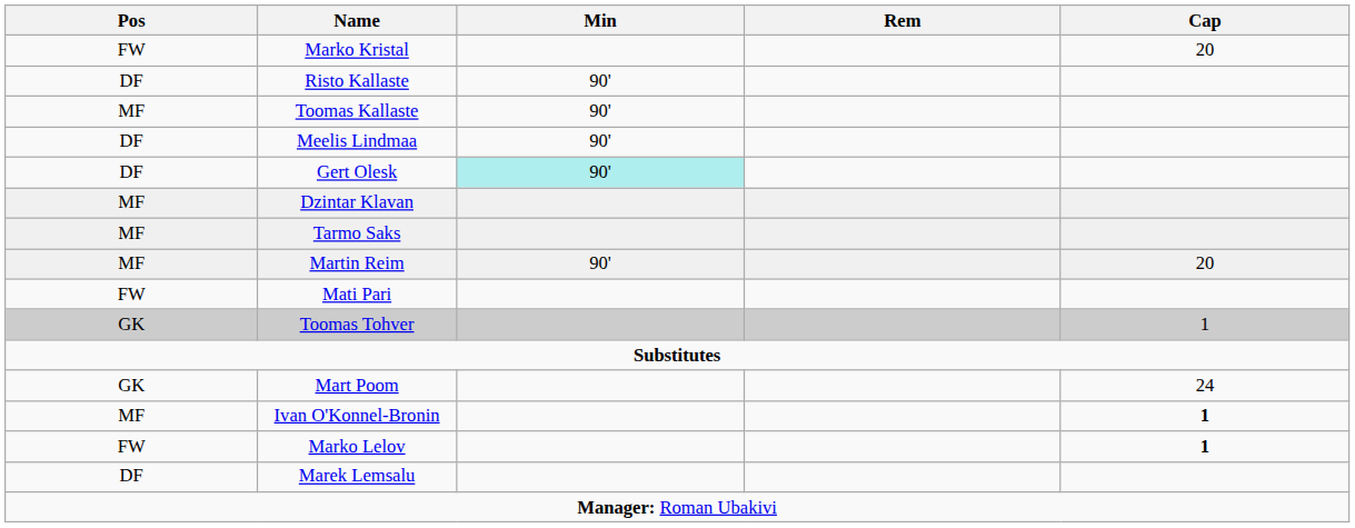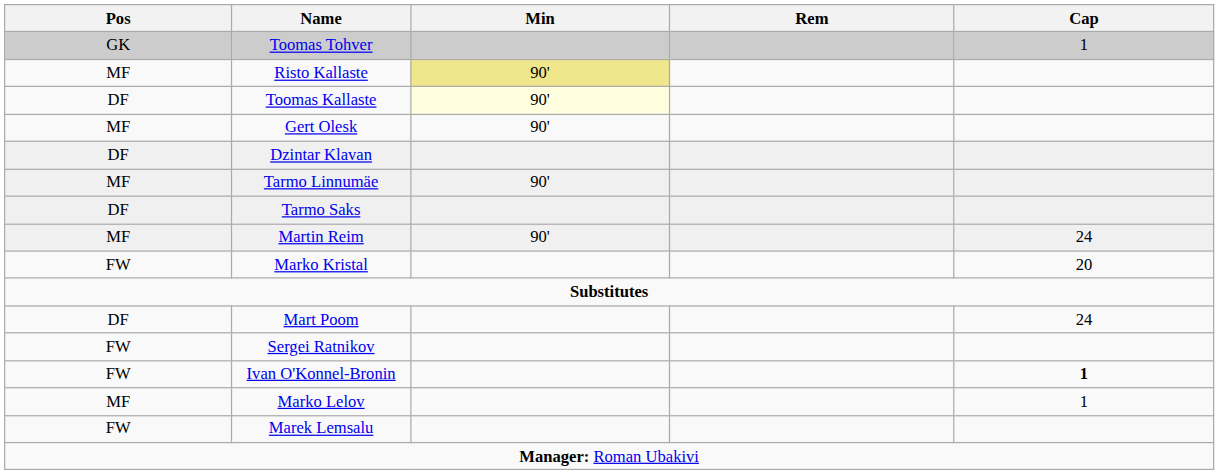rows swapped: Toomas Tohver <-> Marko Kristal
Risto Kallaste | Pos: DF -> MF
Risto Kallaste | Min: no background -> khaki background
Toomas Kallaste | Pos: MF -> DF
Toomas Kallaste | Min: no background -> lightyellow background
- row: DF | Meelis Lindmaa | 90'
Gert Olesk | Pos: DF -> MF
Gert Olesk | Min: paleturquoise background -> no background
Dzintar Klavan | Pos: MF -> DF
+ row: MF | Tarmo Linnumäe | 90'
Tarmo Saks | Pos: MF -> DF
Martin Reim | Cap: 20 -> 24
- row: FW | Mati Pari
Mart Poom | Pos: GK -> DF
+ row: FW | Sergei Ratnikov
Ivan O'Konnel-Bronin | Pos: MF -> FW
Marko Lelov | Pos: FW -> MF
Marko Lelov | Cap: bold -> normal
Marek Lemsalu | Pos: DF -> FW
